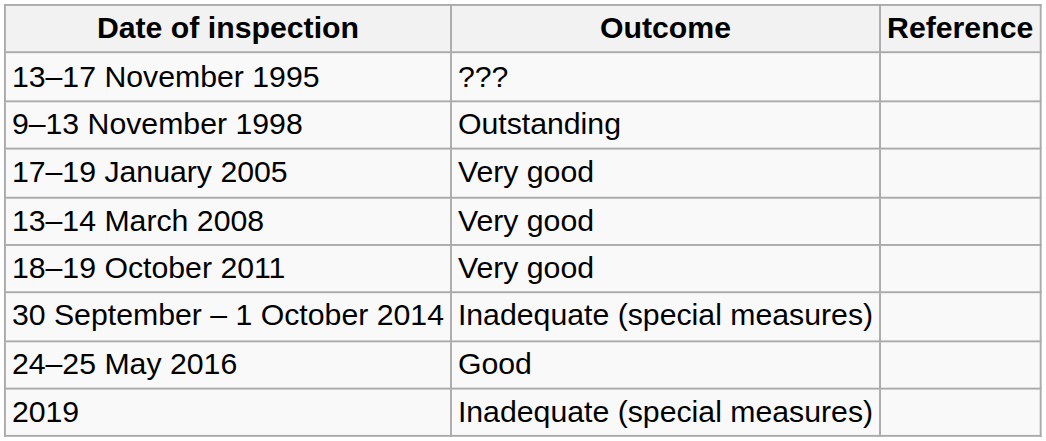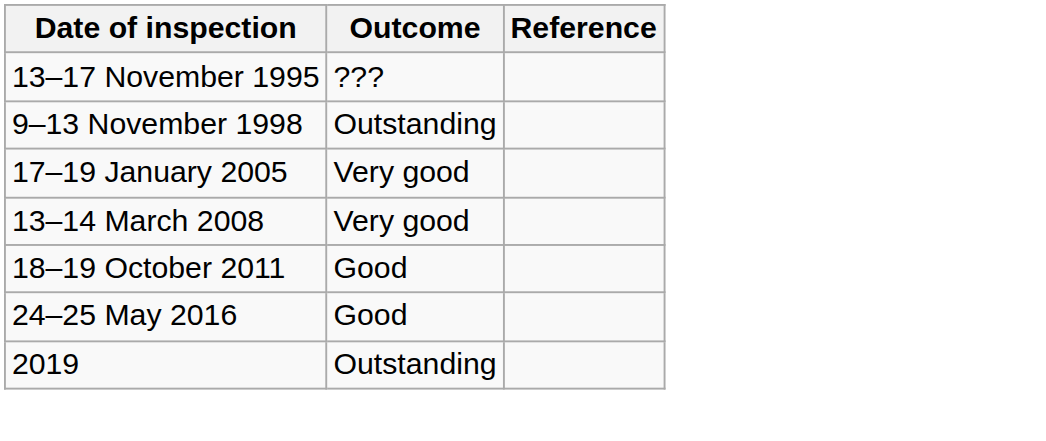18–19 October 2011 | Outcome: Very good -> Good
- row: 30 September – 1 October 2014 | Inadequate (special measures)
2019 | Outcome: Inadequate (special measures) -> Outstanding
